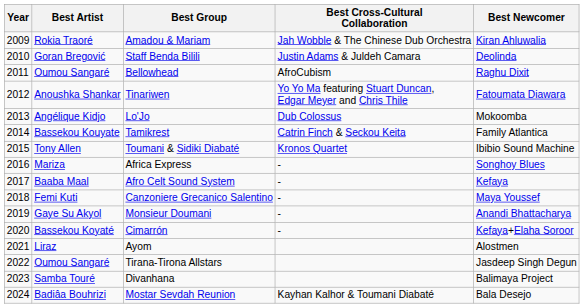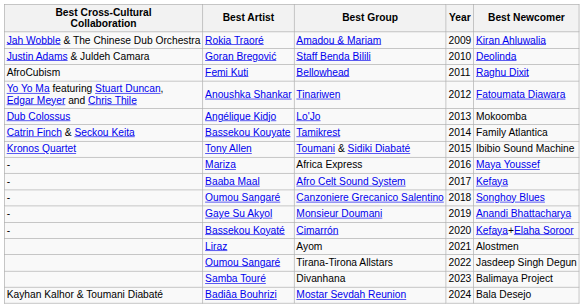columns swapped: Year <-> Best Cross-Cultural Collaboration
Bellowhead | Best Artist: Oumou Sangaré -> Femi Kuti
Africa Express | Best Newcomer: Songhoy Blues -> Maya Youssef
Canzoniere Grecanico Salentino | Best Artist: Femi Kuti -> Oumou Sangaré
Canzoniere Grecanico Salentino | Best Newcomer: Maya Youssef -> Songhoy Blues
